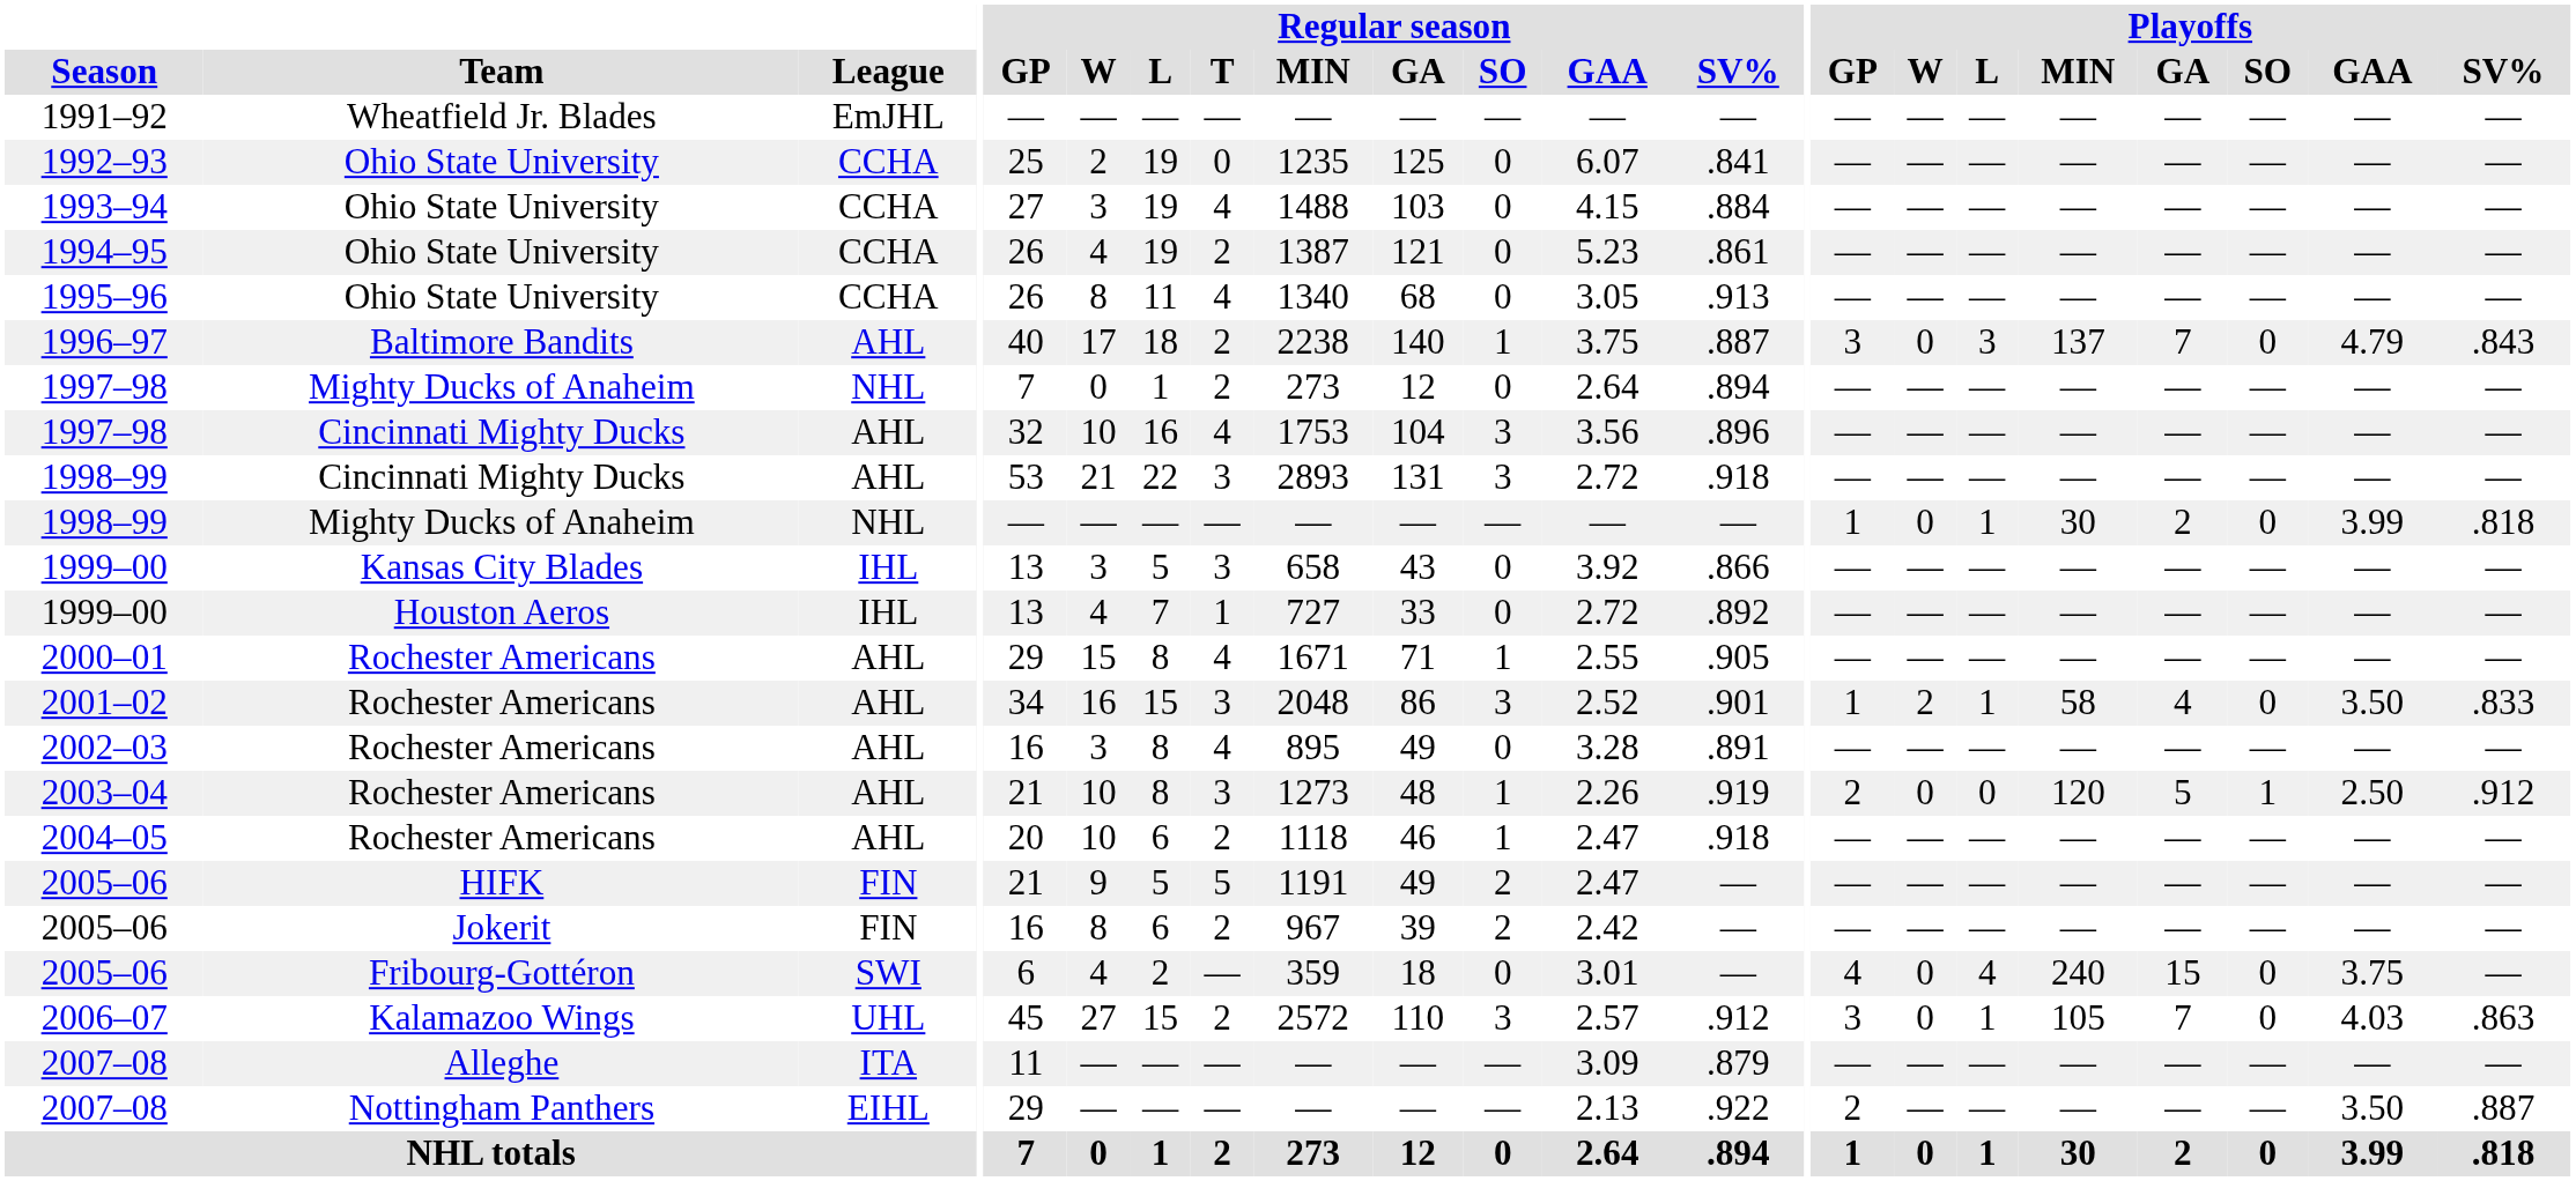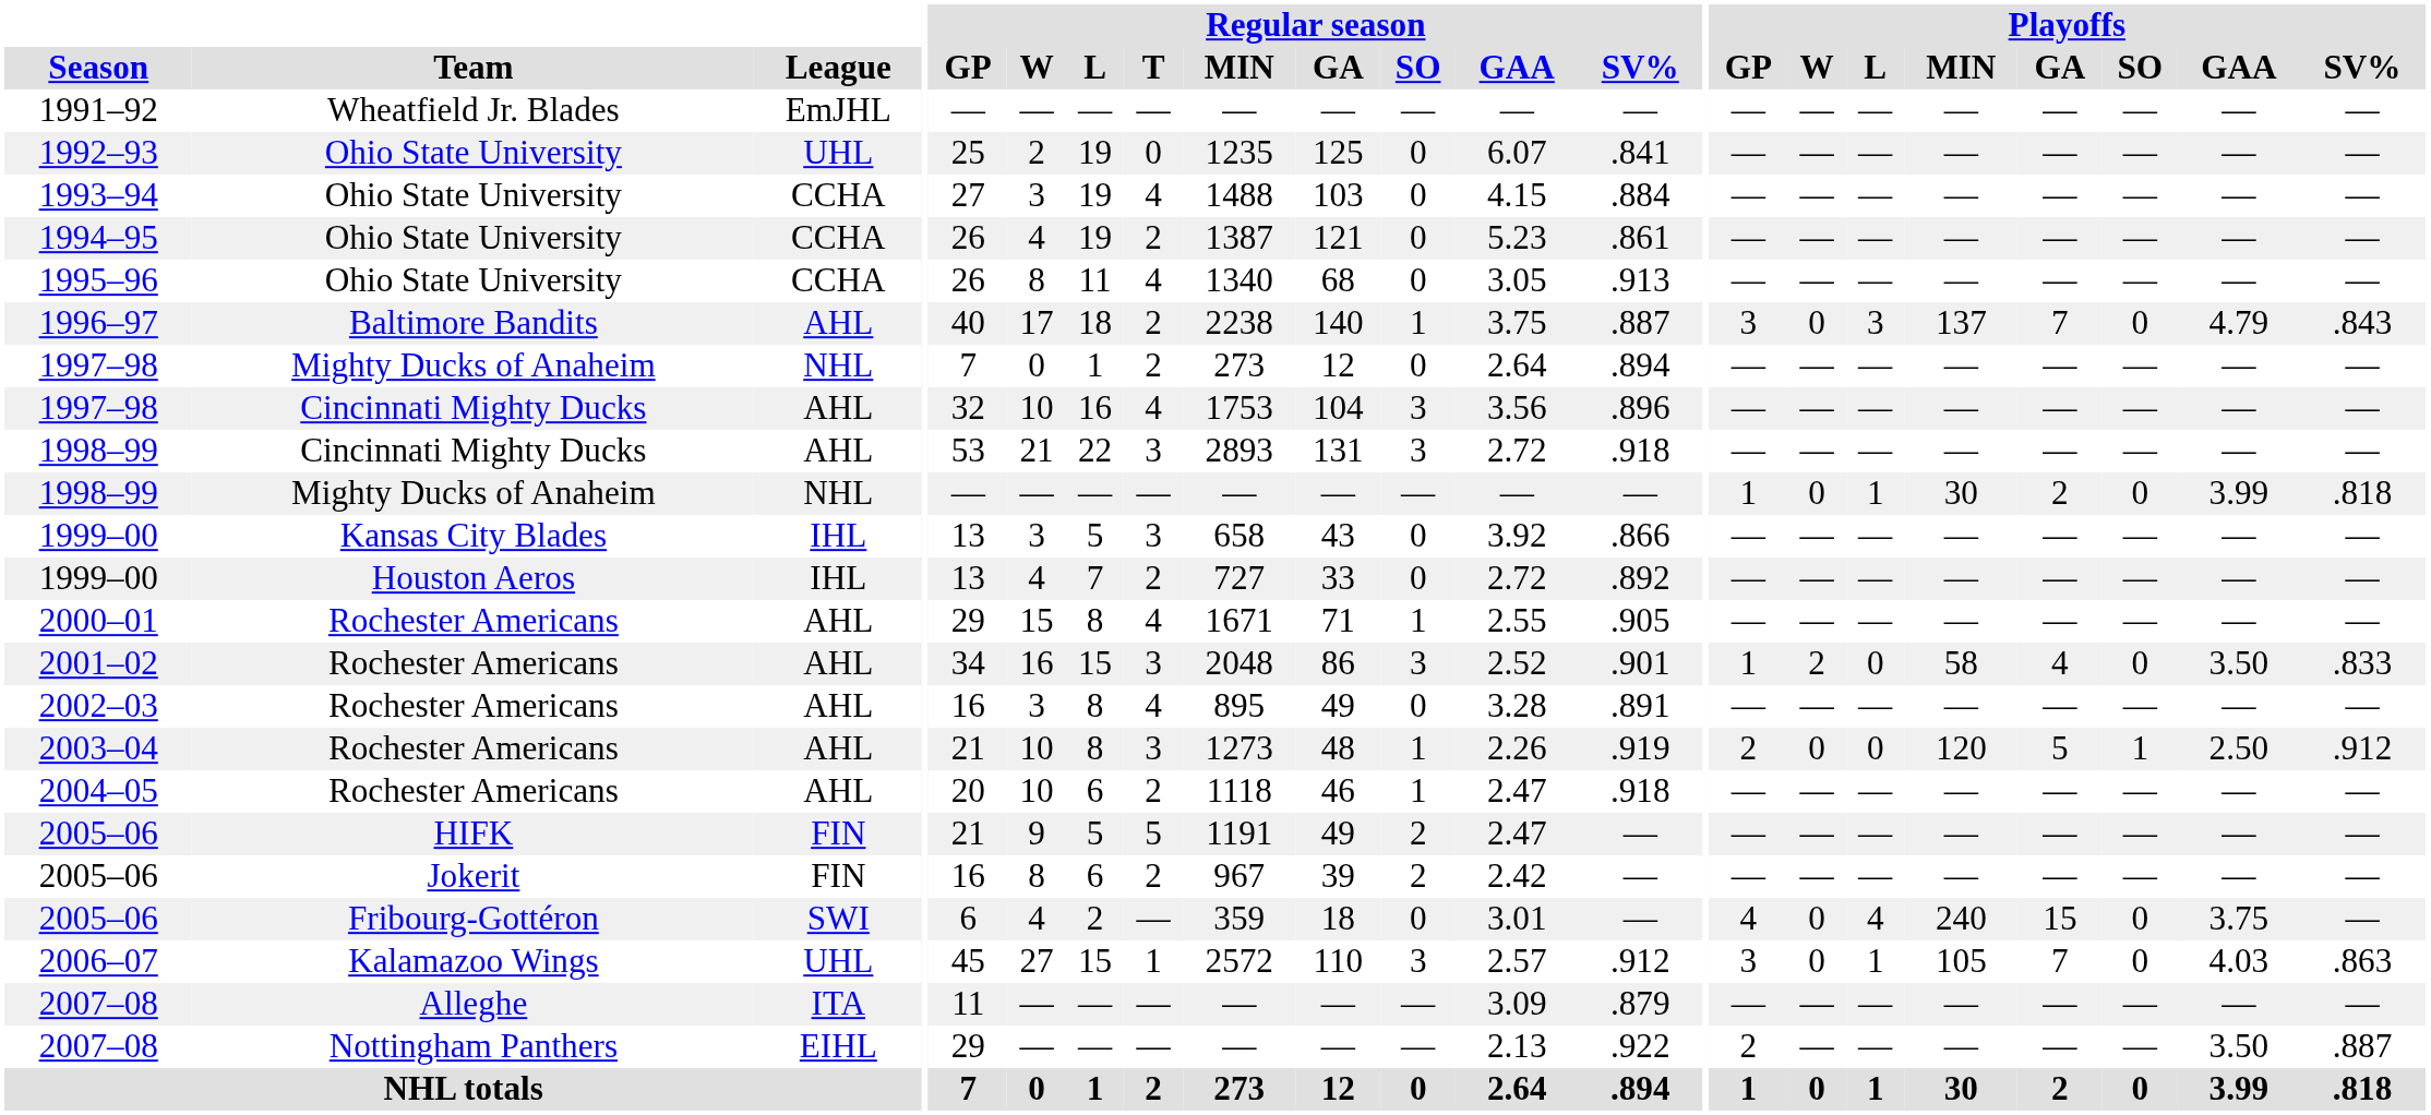1992–93 | League: CCHA -> UHL
1999–00 / Houston Aeros | Regular season / T: 1 -> 2
2001–02 | Playoffs / L: 1 -> 0
2006–07 | Regular season / T: 2 -> 1
